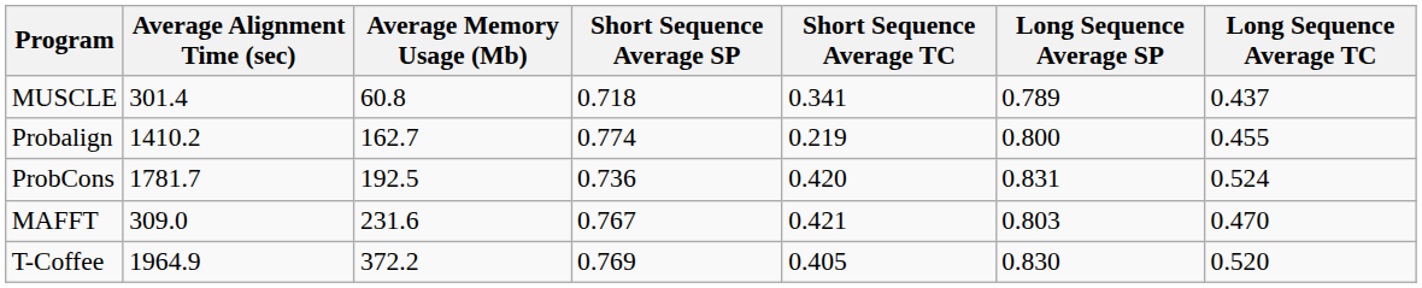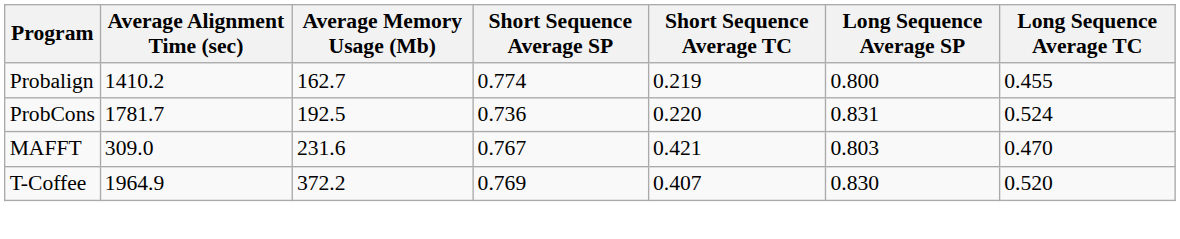- row: MUSCLE | 301.4 | 60.8 | 0.718 | 0.341 | 0.789 | 0.437
ProbCons | Short Sequence Average TC: 0.420 -> 0.220
T-Coffee | Short Sequence Average TC: 0.405 -> 0.407
